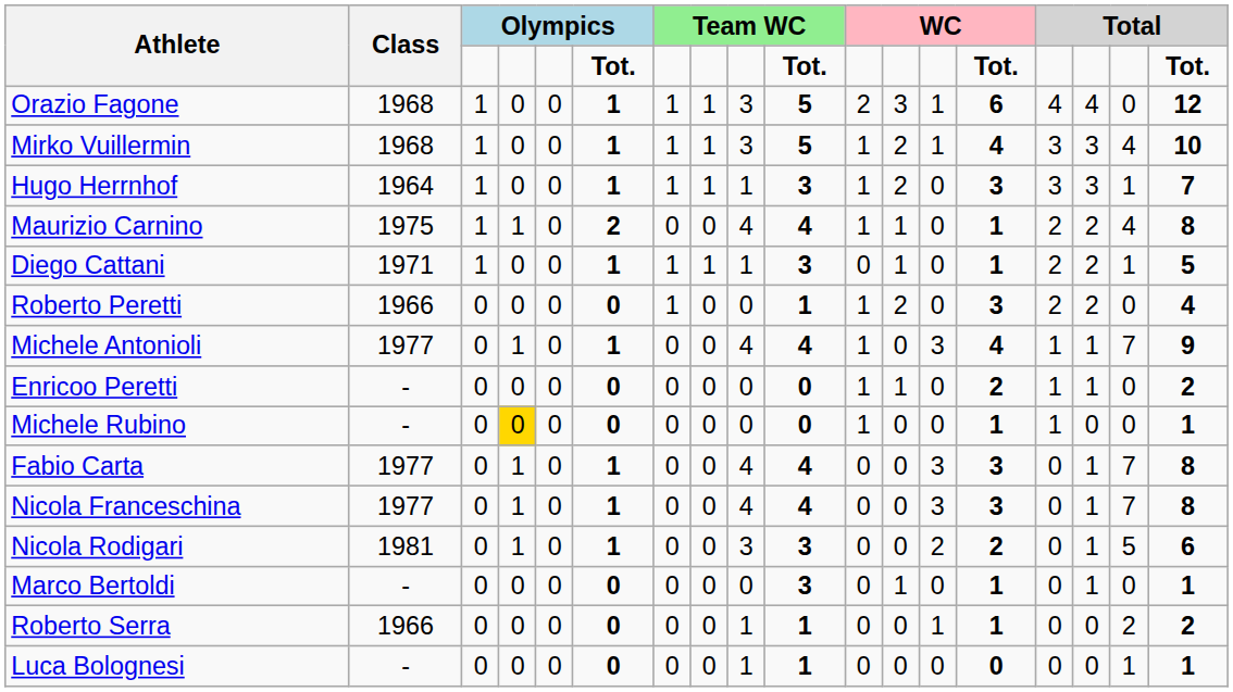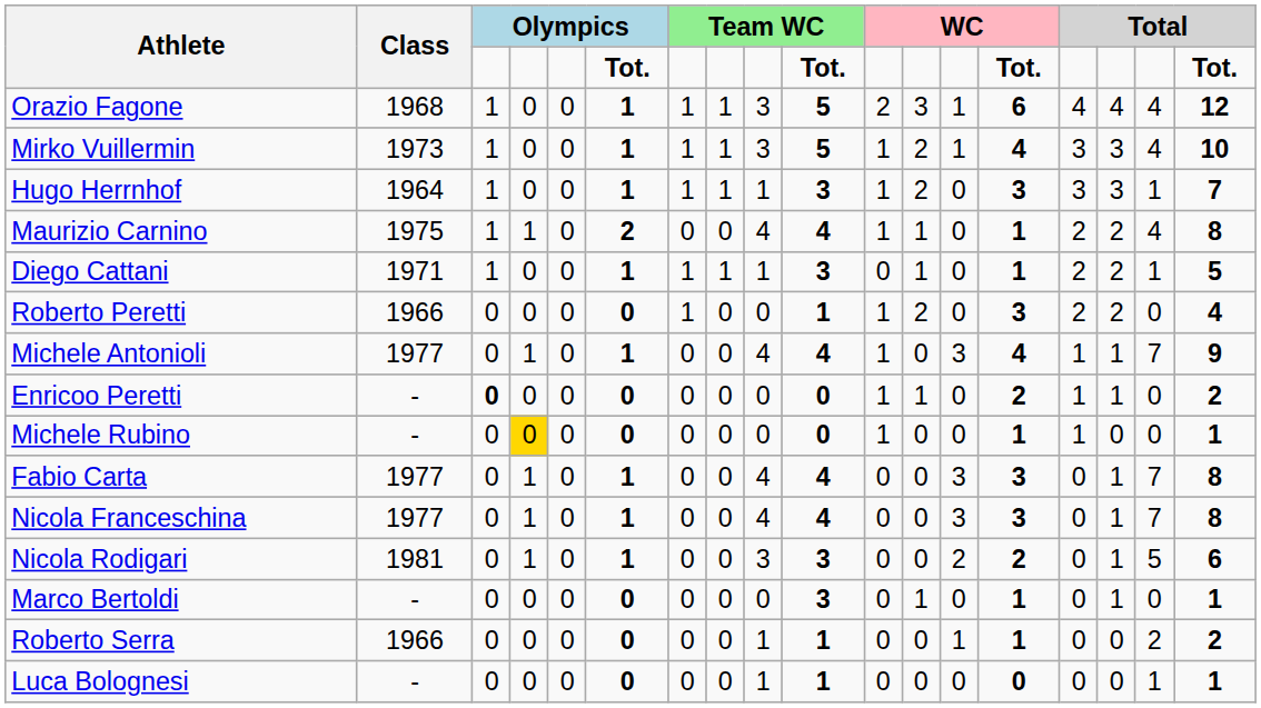Orazio Fagone | column 17: 0 -> 4
Mirko Vuillermin | Class: 1968 -> 1973
Enricoo Peretti | column 3: normal -> bold
